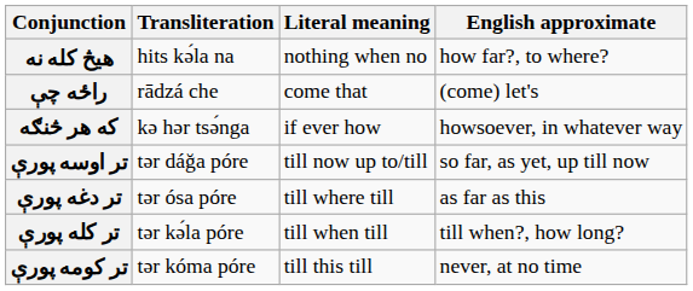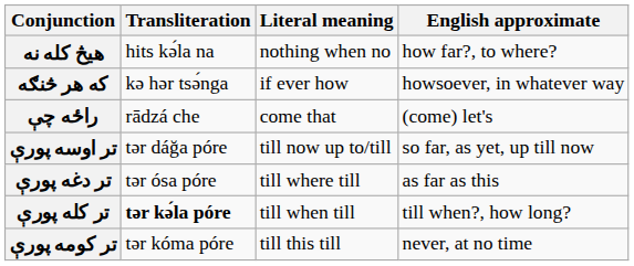rows swapped: که هر څنګه <-> راځه چې
تر کله پورې | Transliteration: normal -> bold
